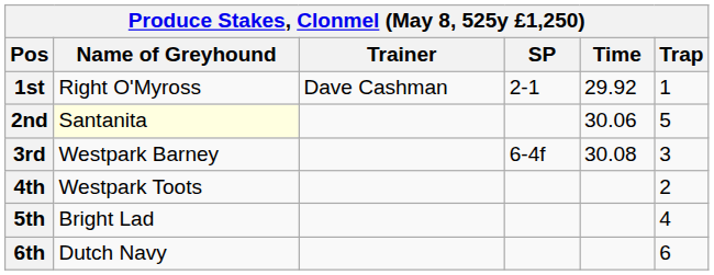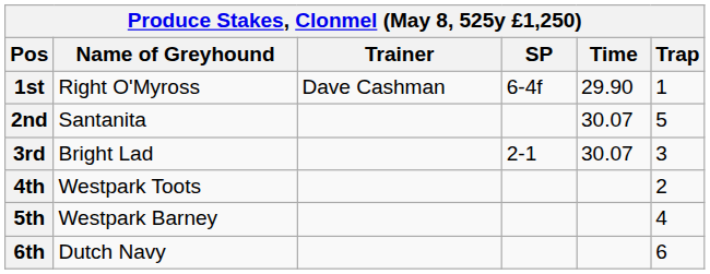1st | SP: 2-1 -> 6-4f
1st | Time: 29.92 -> 29.90
2nd | Name of Greyhound: lightyellow background -> no background
2nd | Time: 30.06 -> 30.07
3rd | Name of Greyhound: Westpark Barney -> Bright Lad
3rd | SP: 6-4f -> 2-1
3rd | Time: 30.08 -> 30.07
5th | Name of Greyhound: Bright Lad -> Westpark Barney
